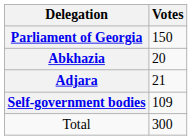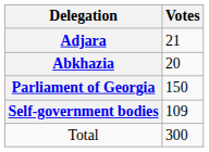rows swapped: Parliament of Georgia <-> Adjara
